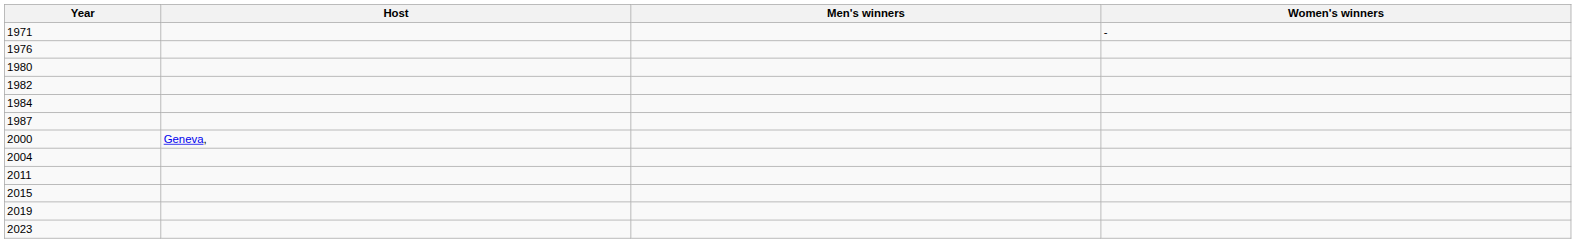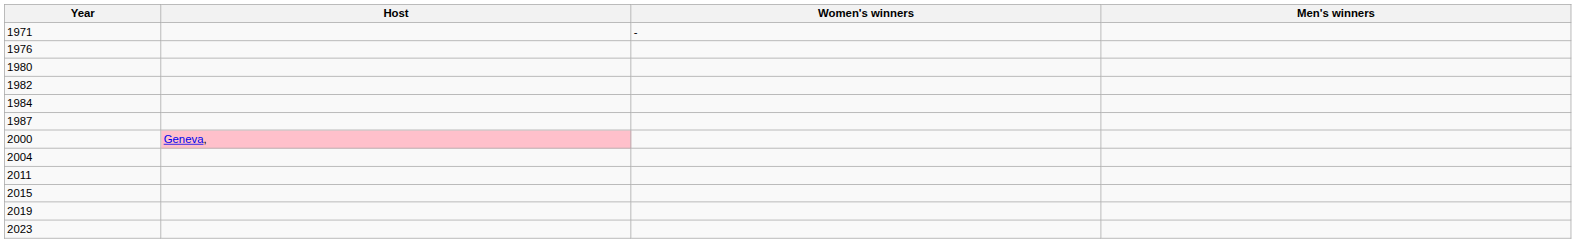columns swapped: Men's winners <-> Women's winners
2000 | Host: no background -> pink background
